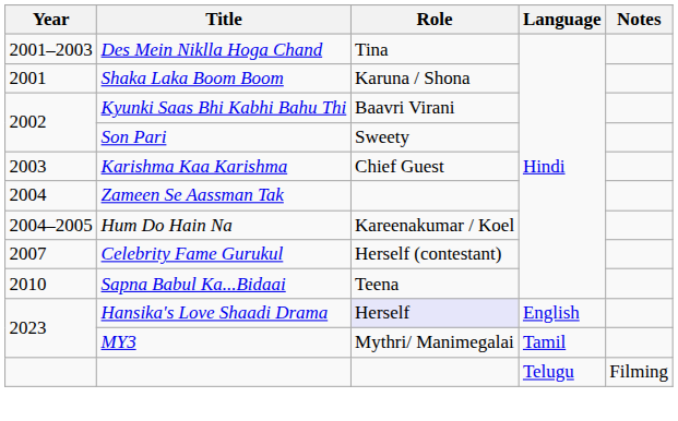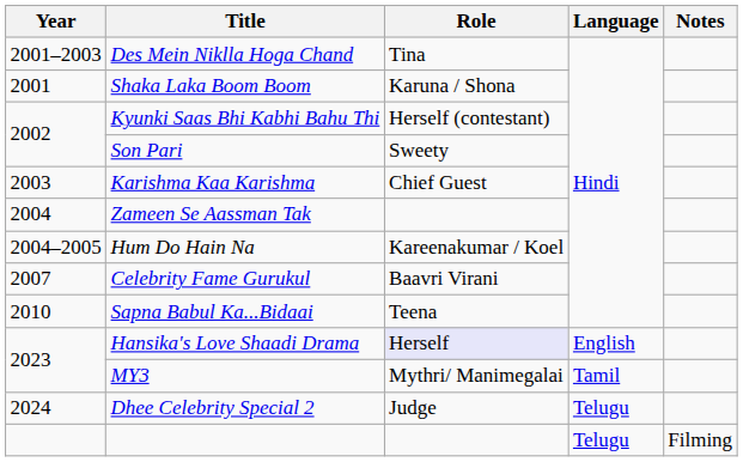Kyunki Saas Bhi Kabhi Bahu Thi | Role: Baavri Virani -> Herself (contestant)
Celebrity Fame Gurukul | Role: Herself (contestant) -> Baavri Virani
+ row: 2024 | Dhee Celebrity Special 2 | Judge | Telugu
